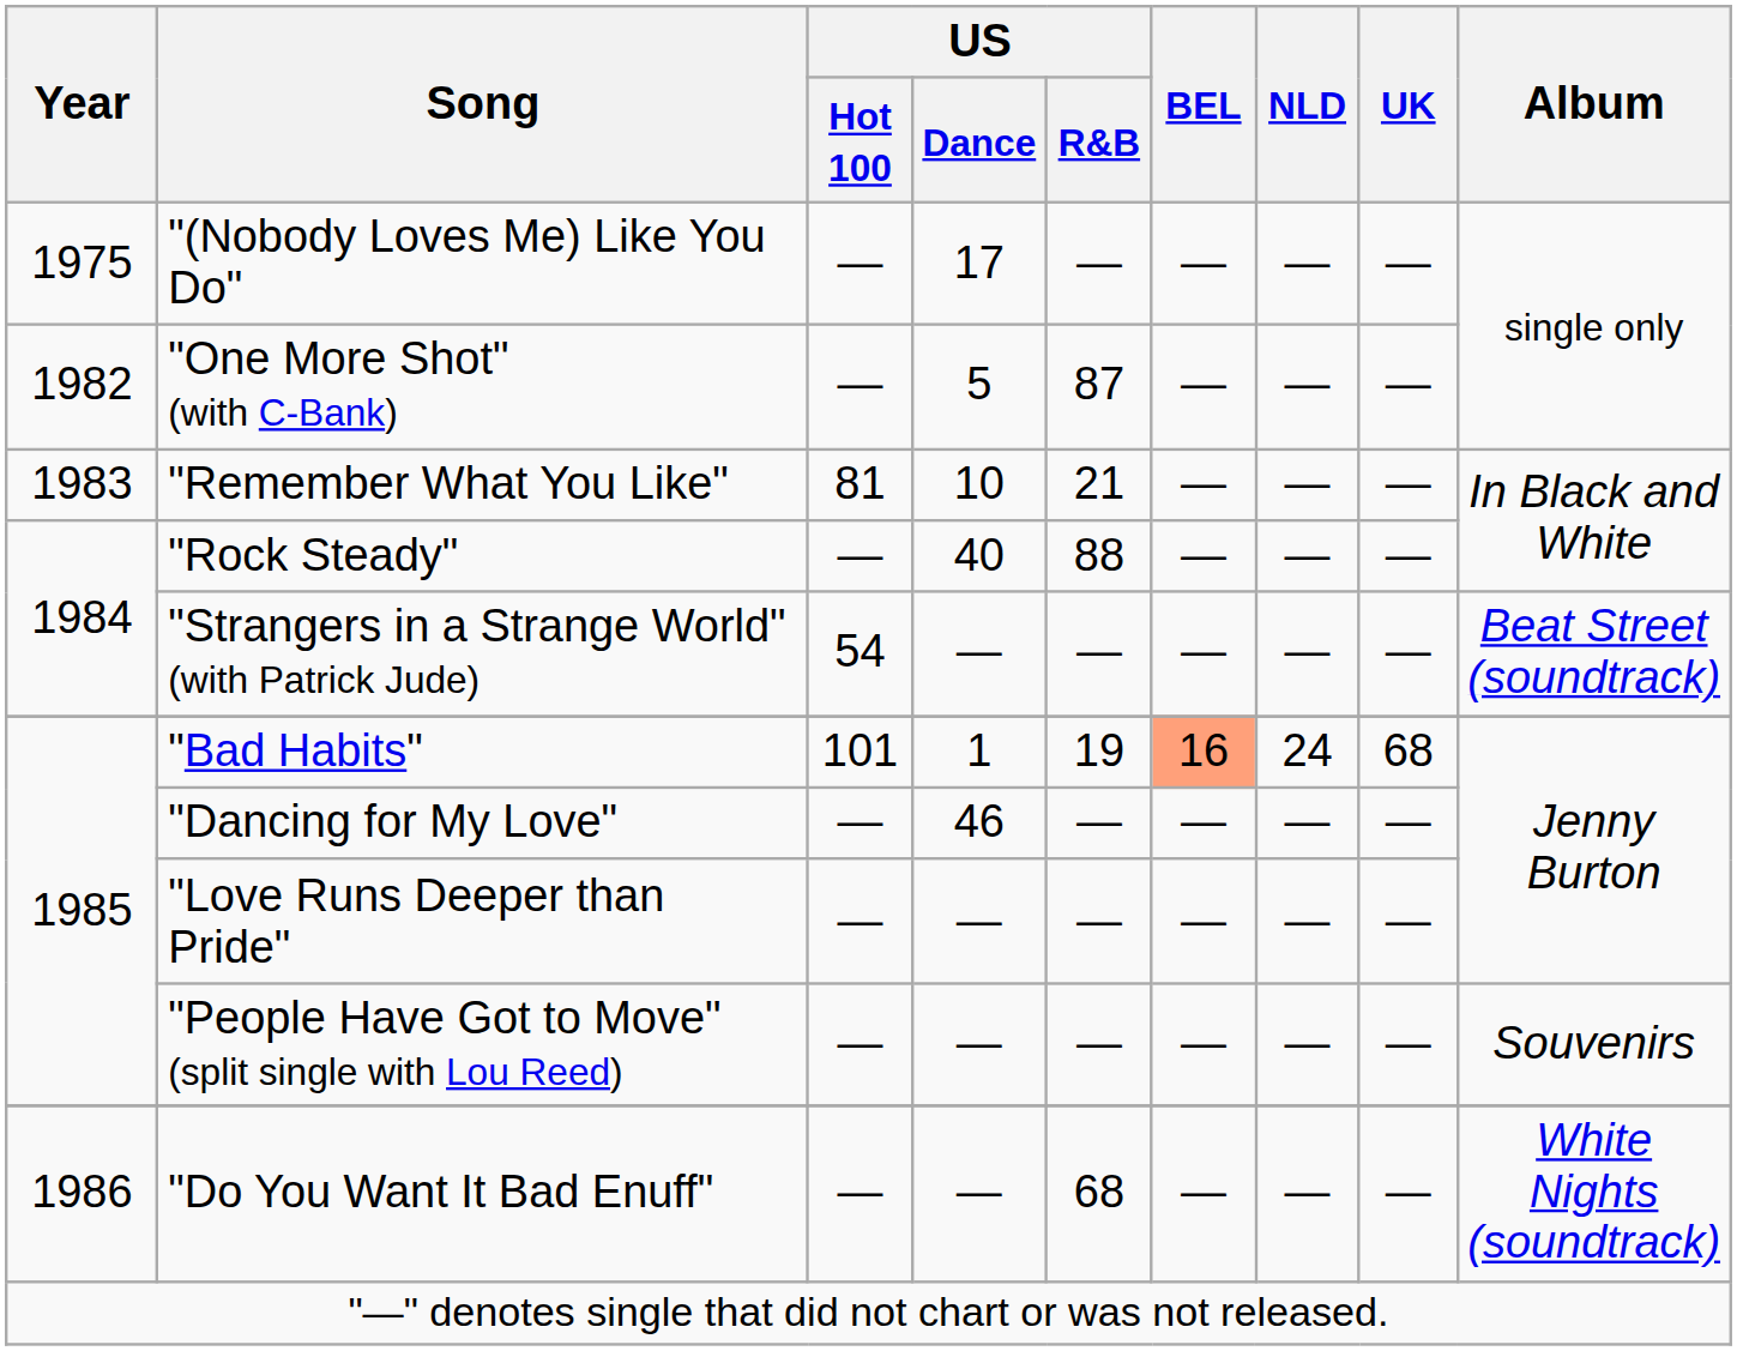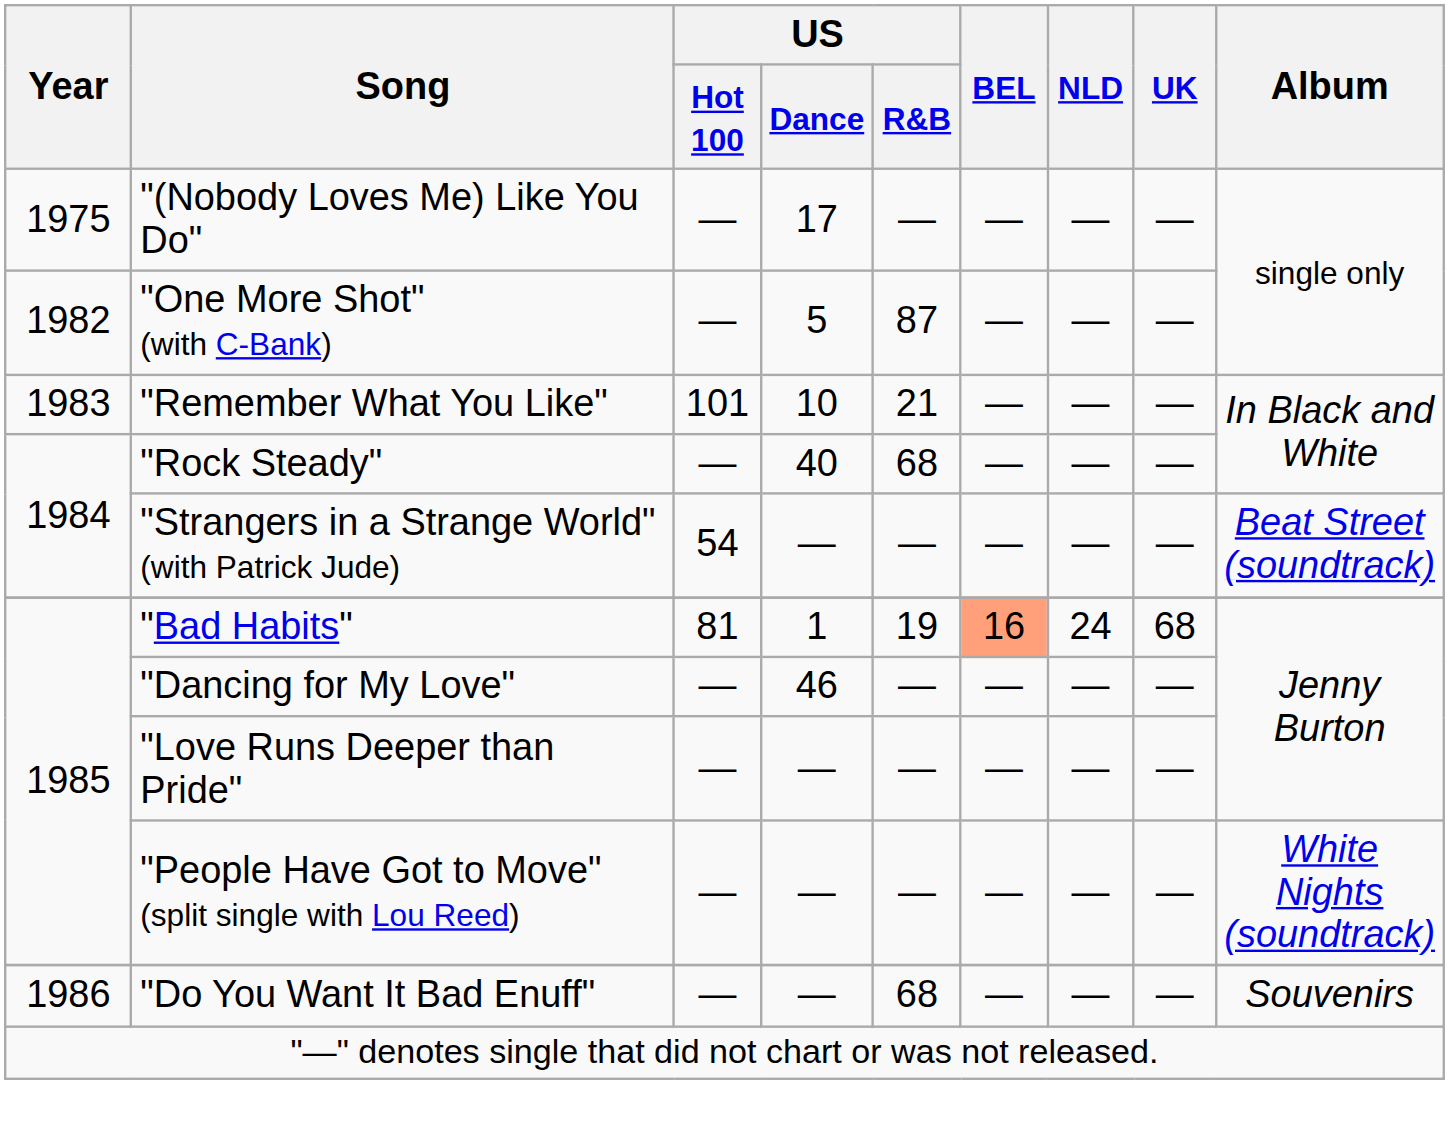"Remember What You Like" | US / Hot 100: 81 -> 101
"Rock Steady" | US / R&B: 88 -> 68
"Bad Habits" | US / Hot 100: 101 -> 81
"People Have Got to Move" (split single with Lou Reed) | Album: Souvenirs -> White Nights (soundtrack)
"Do You Want It Bad Enuff" | Album: White Nights (soundtrack) -> Souvenirs
